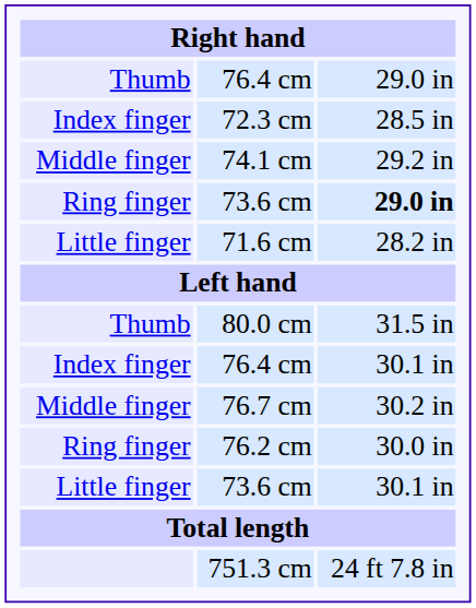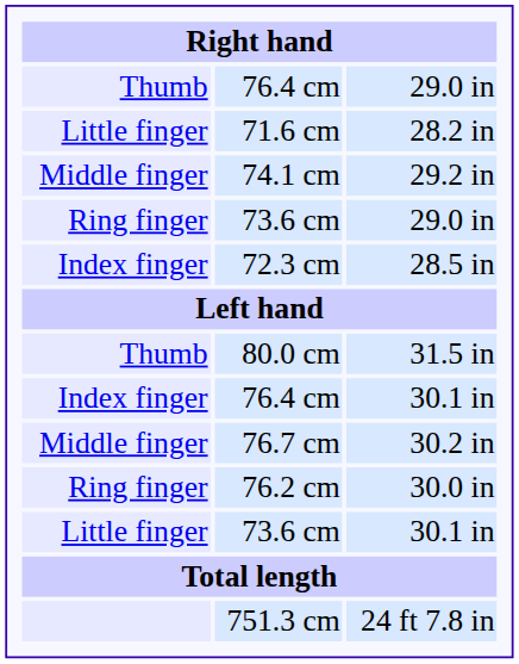rows swapped: 72.3 cm <-> 71.6 cm
Ring finger / 73.6 cm | column 3: bold -> normal
